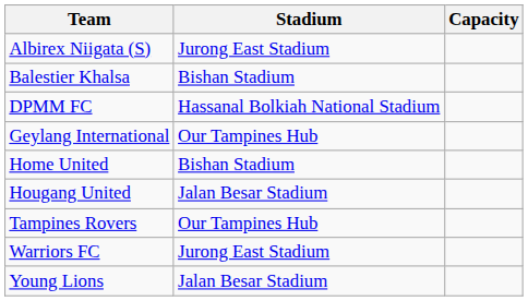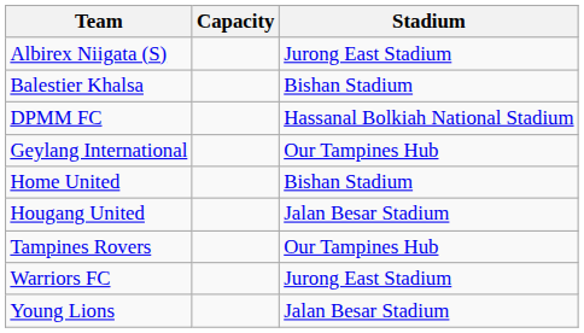columns swapped: Stadium <-> Capacity
